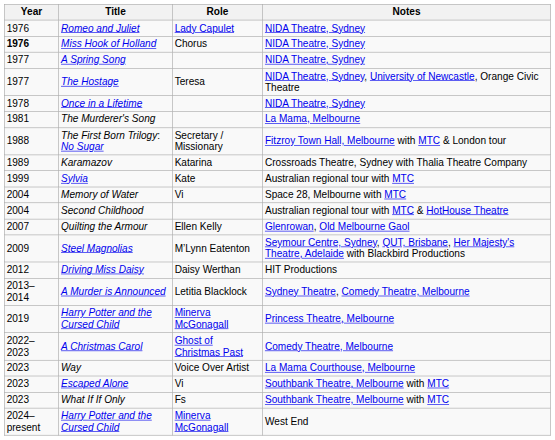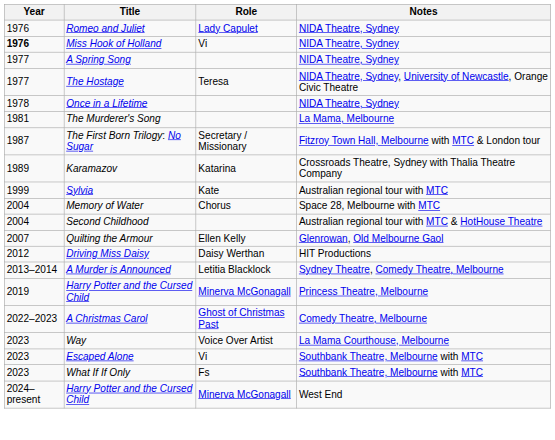Miss Hook of Holland | Role: Chorus -> Vi
The First Born Trilogy: No Sugar | Year: 1988 -> 1987
Memory of Water | Role: Vi -> Chorus
- row: 2009 | Steel Magnolias | M’Lynn Eatenton | Seymour Centre, Sydney, QUT, Brisbane, Her Majesty's Theatre, Adelaide with Blackbird Productions
